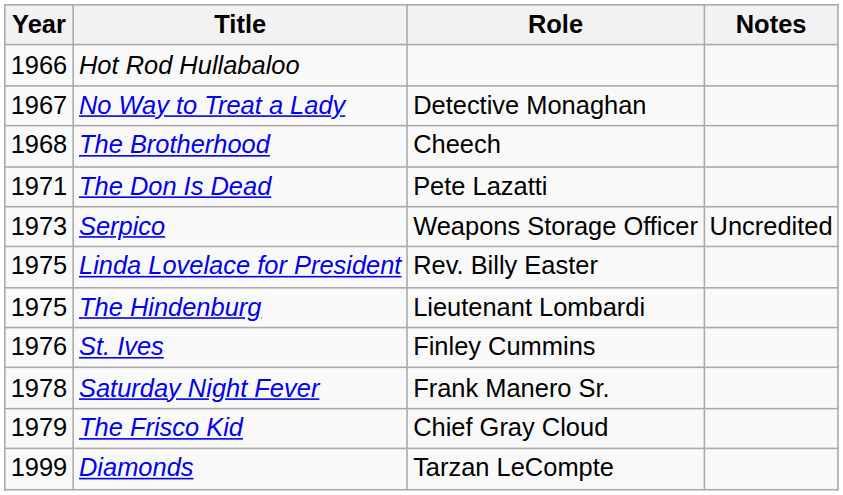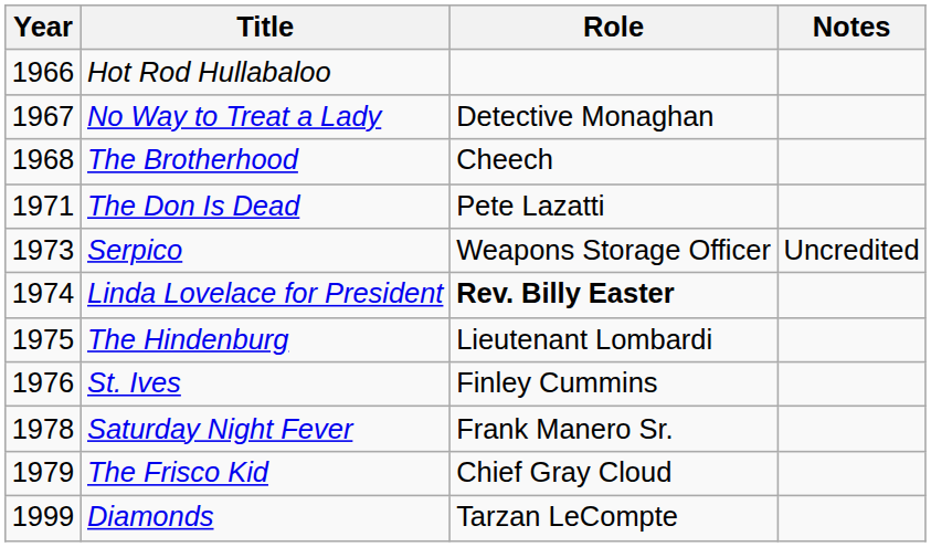Linda Lovelace for President | Year: 1975 -> 1974
Linda Lovelace for President | Role: normal -> bold
